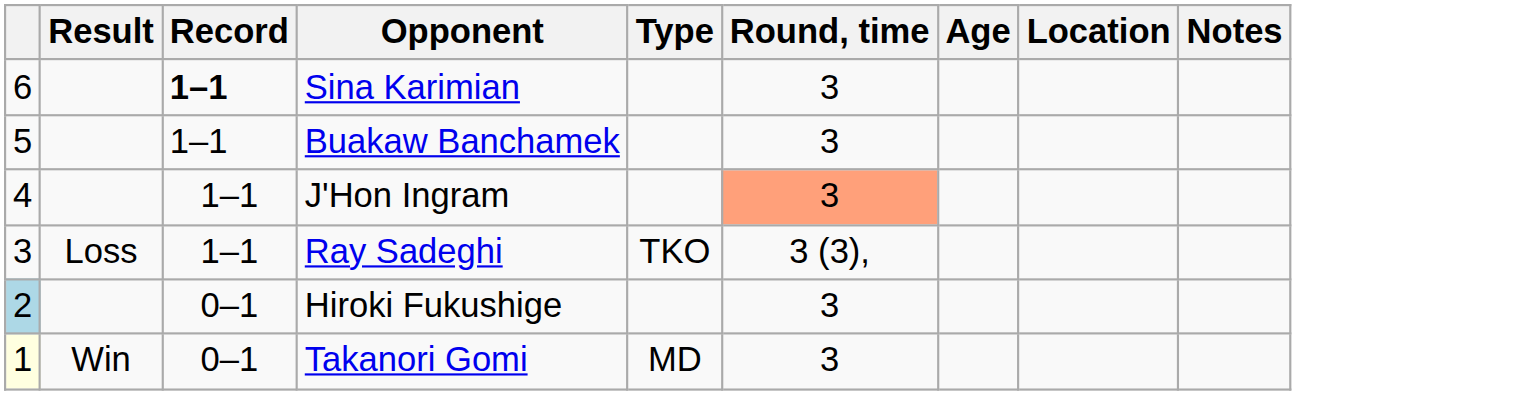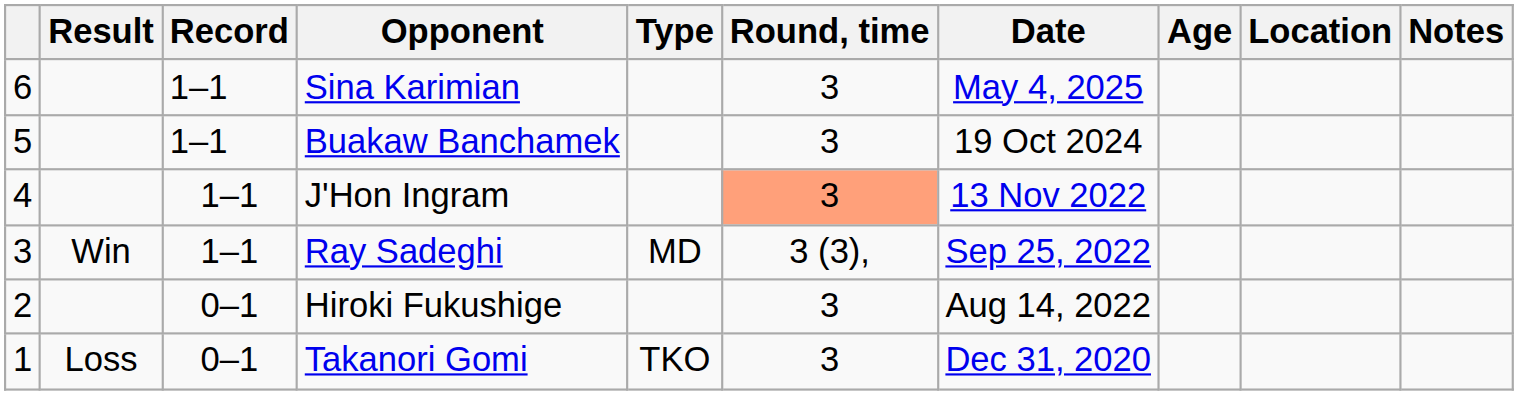+ column: Date | May 4, 2025 | 19 Oct 2024 | 13 Nov 2022 | Sep 25, 2022 | Aug 14, 2022 | Dec 31, 2020
Sina Karimian | Record: bold -> normal
Ray Sadeghi | Result: Loss -> Win
Ray Sadeghi | Type: TKO -> MD
Hiroki Fukushige | column 1: lightblue background -> no background
Takanori Gomi | column 1: lightyellow background -> no background
Takanori Gomi | Result: Win -> Loss
Takanori Gomi | Type: MD -> TKO
